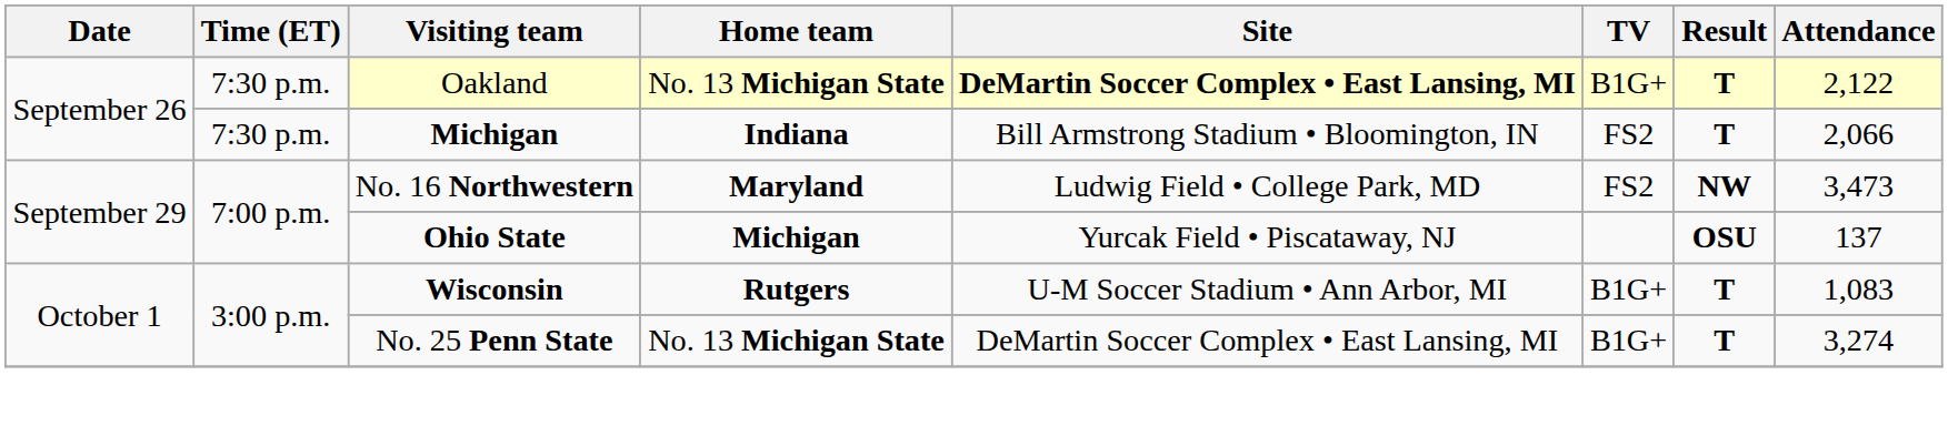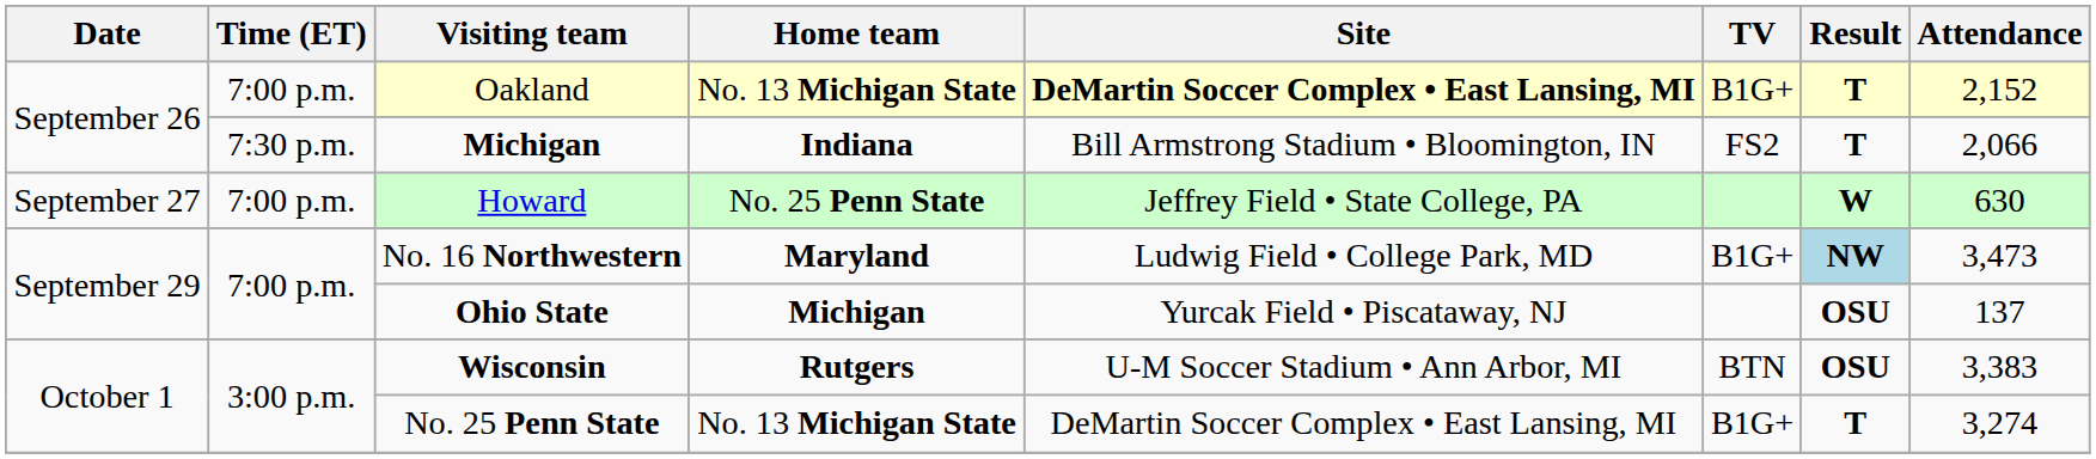Oakland | Time (ET): 7:30 p.m. -> 7:00 p.m.
Oakland | Attendance: 2,122 -> 2,152
+ row: September 27 | 7:00 p.m. | Howard | No. 25 Penn State | Jeffrey Field • State College, PA | W | 630
No. 16 Northwestern | TV: FS2 -> B1G+
No. 16 Northwestern | Result: no background -> lightblue background
Wisconsin | TV: B1G+ -> BTN
Wisconsin | Result: T -> OSU
Wisconsin | Attendance: 1,083 -> 3,383
